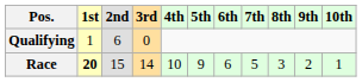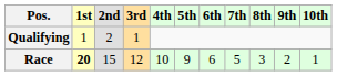Qualifying | 2nd: 6 -> 2
Qualifying | 3rd: 0 -> 1
Race | 3rd: 14 -> 12
